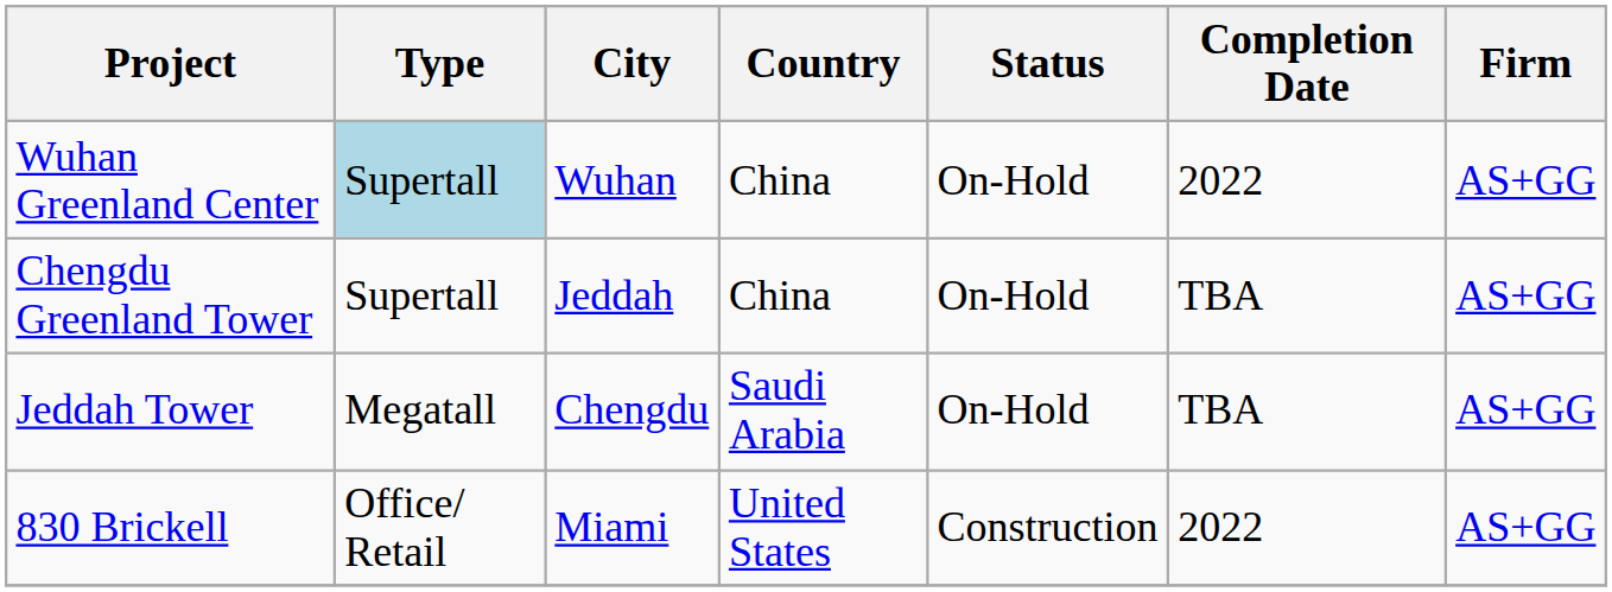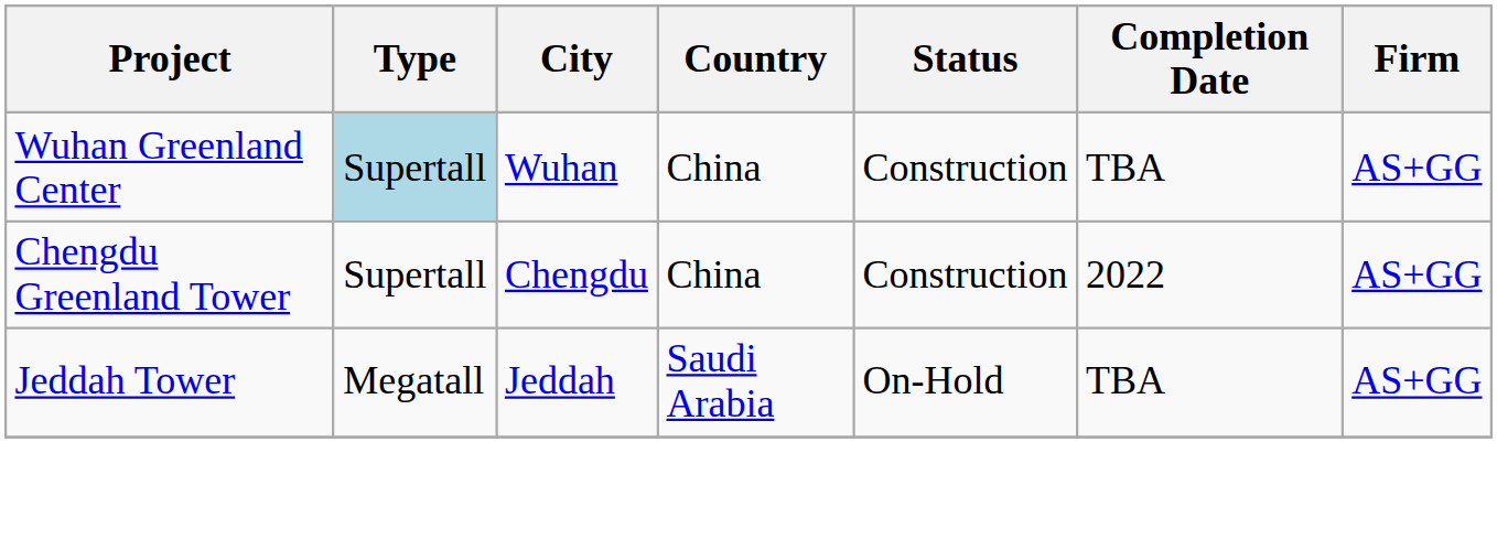Wuhan Greenland Center | Status: On-Hold -> Construction
Wuhan Greenland Center | Completion Date: 2022 -> TBA
Chengdu Greenland Tower | City: Jeddah -> Chengdu
Chengdu Greenland Tower | Status: On-Hold -> Construction
Chengdu Greenland Tower | Completion Date: TBA -> 2022
Jeddah Tower | City: Chengdu -> Jeddah
- row: 830 Brickell | Office/ Retail | Miami | United States | Construction | 2022 | AS+GG
